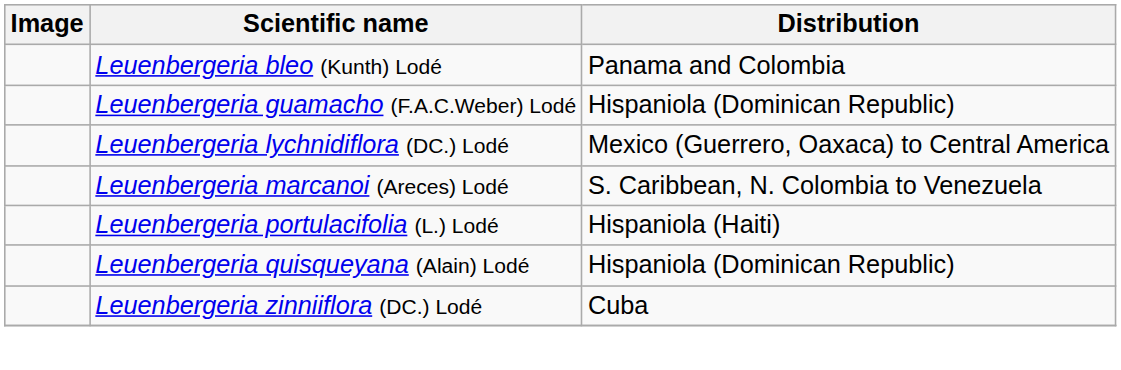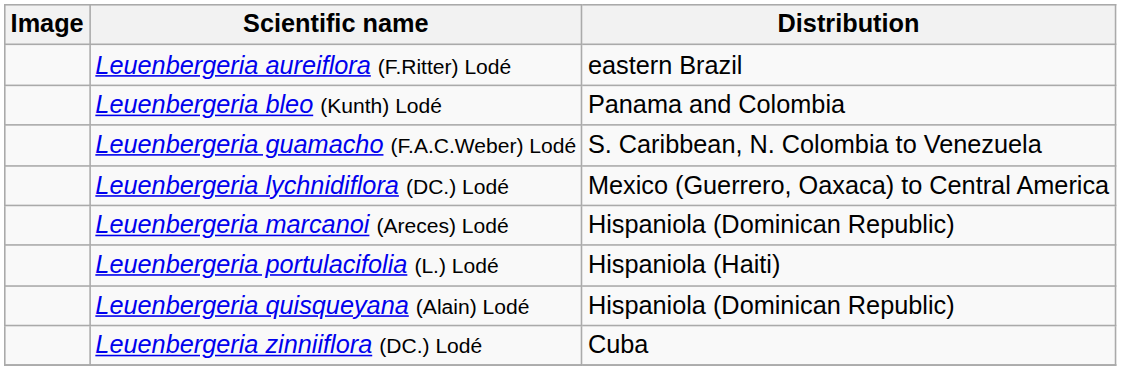+ row: Leuenbergeria aureiflora (F.Ritter) Lodé | eastern Brazil
Leuenbergeria guamacho (F.A.C.Weber) Lodé | Distribution: Hispaniola (Dominican Republic) -> S. Caribbean, N. Colombia to Venezuela
Leuenbergeria marcanoi (Areces) Lodé | Distribution: S. Caribbean, N. Colombia to Venezuela -> Hispaniola (Dominican Republic)
